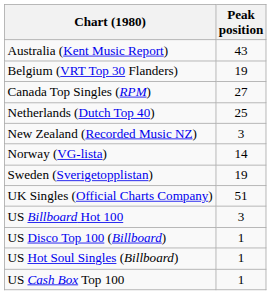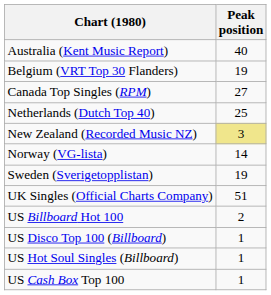Australia (Kent Music Report) | Peak position: 43 -> 40
New Zealand (Recorded Music NZ) | Peak position: no background -> khaki background
US Billboard Hot 100 | Peak position: 3 -> 2
